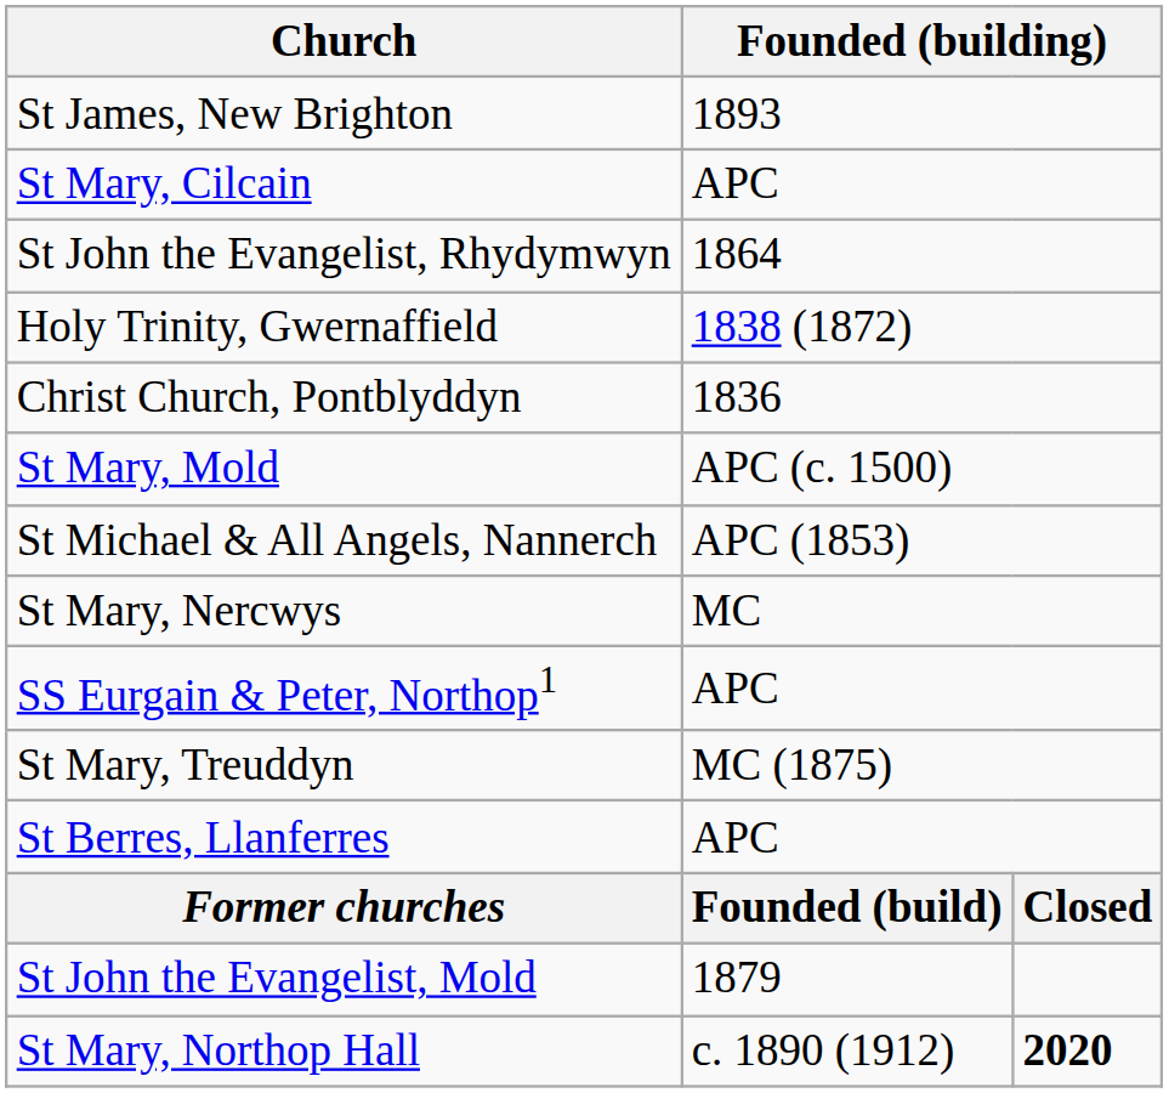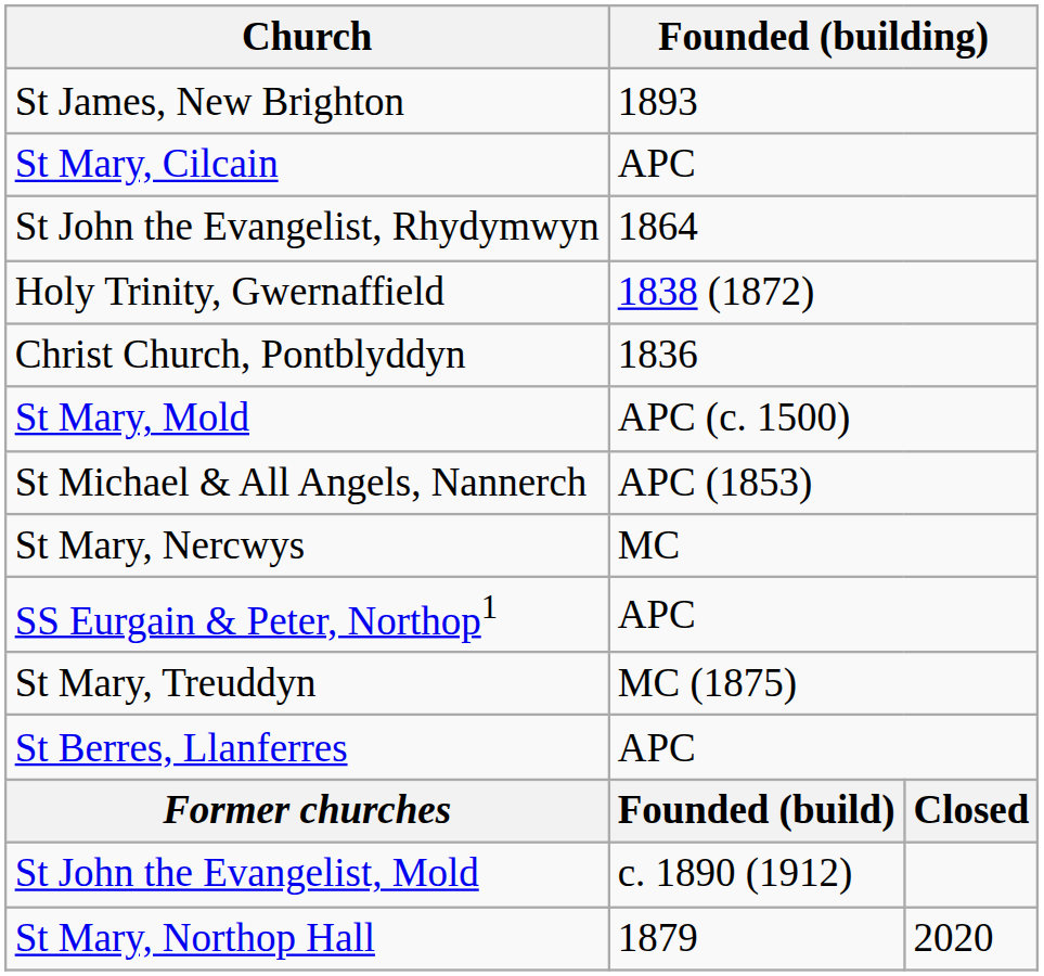St John the Evangelist, Mold | column 2: 1879 -> c. 1890 (1912)
St Mary, Northop Hall | column 2: c. 1890 (1912) -> 1879
St Mary, Northop Hall | column 3: bold -> normal
